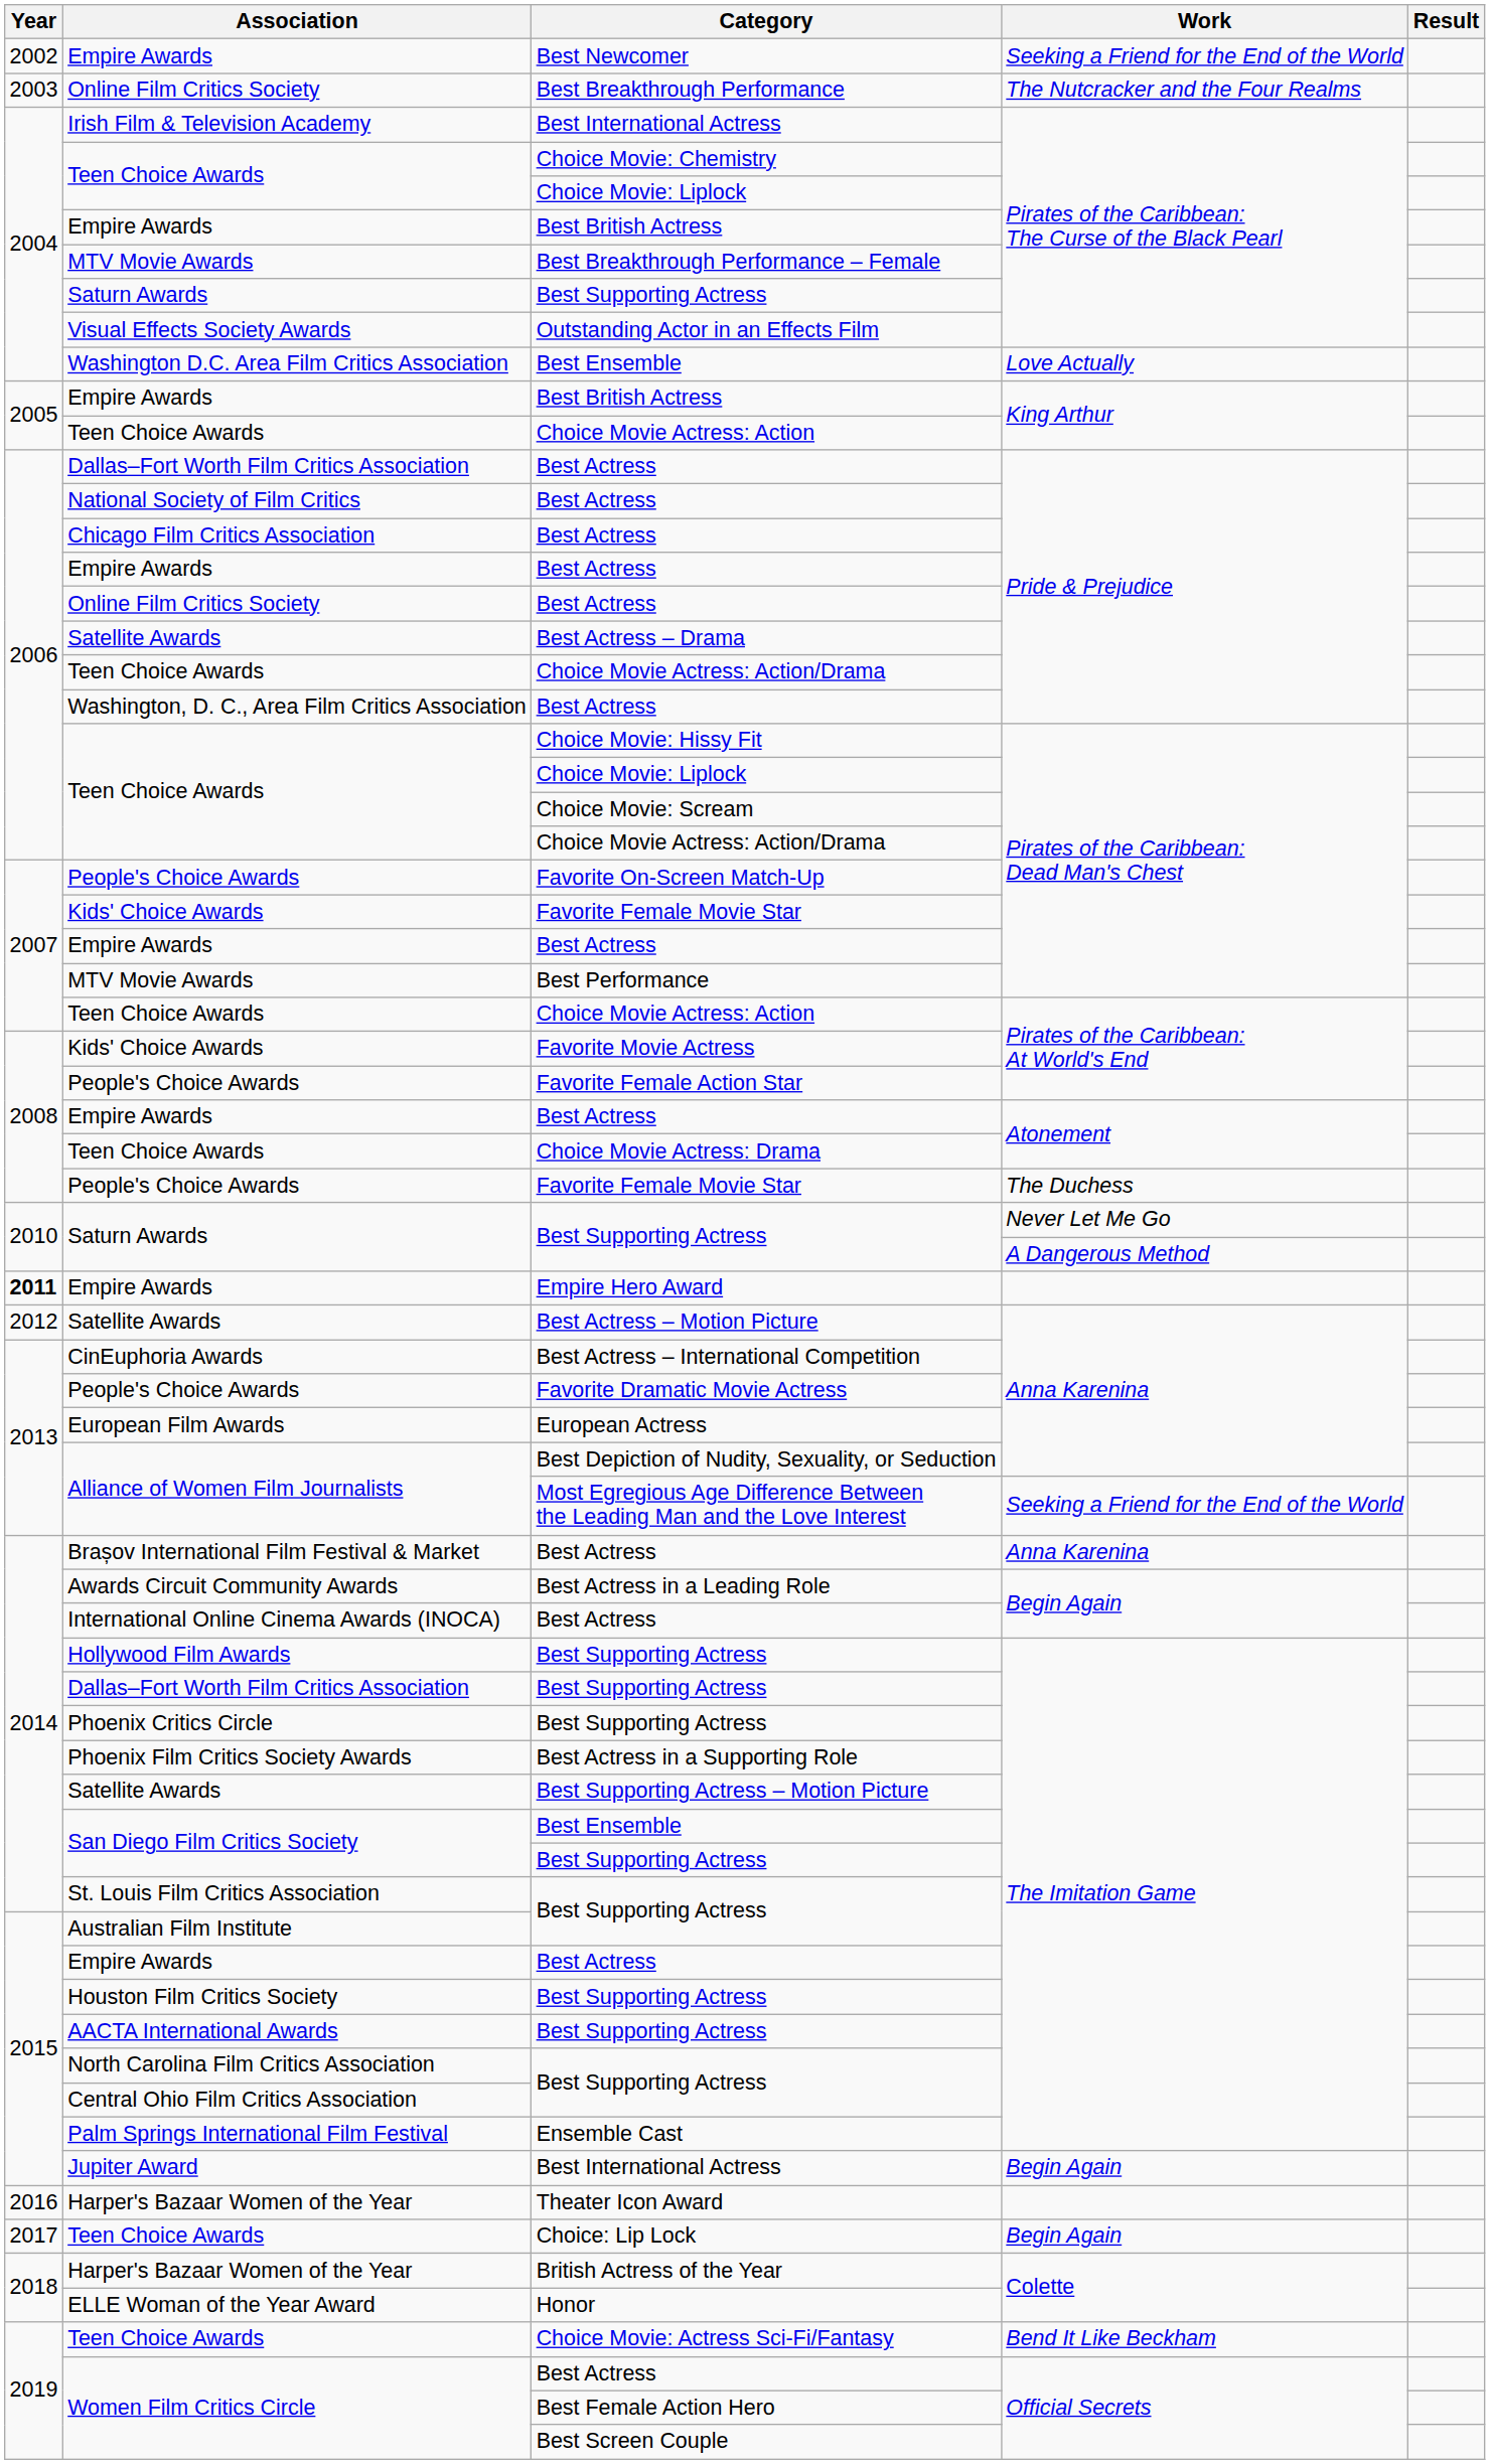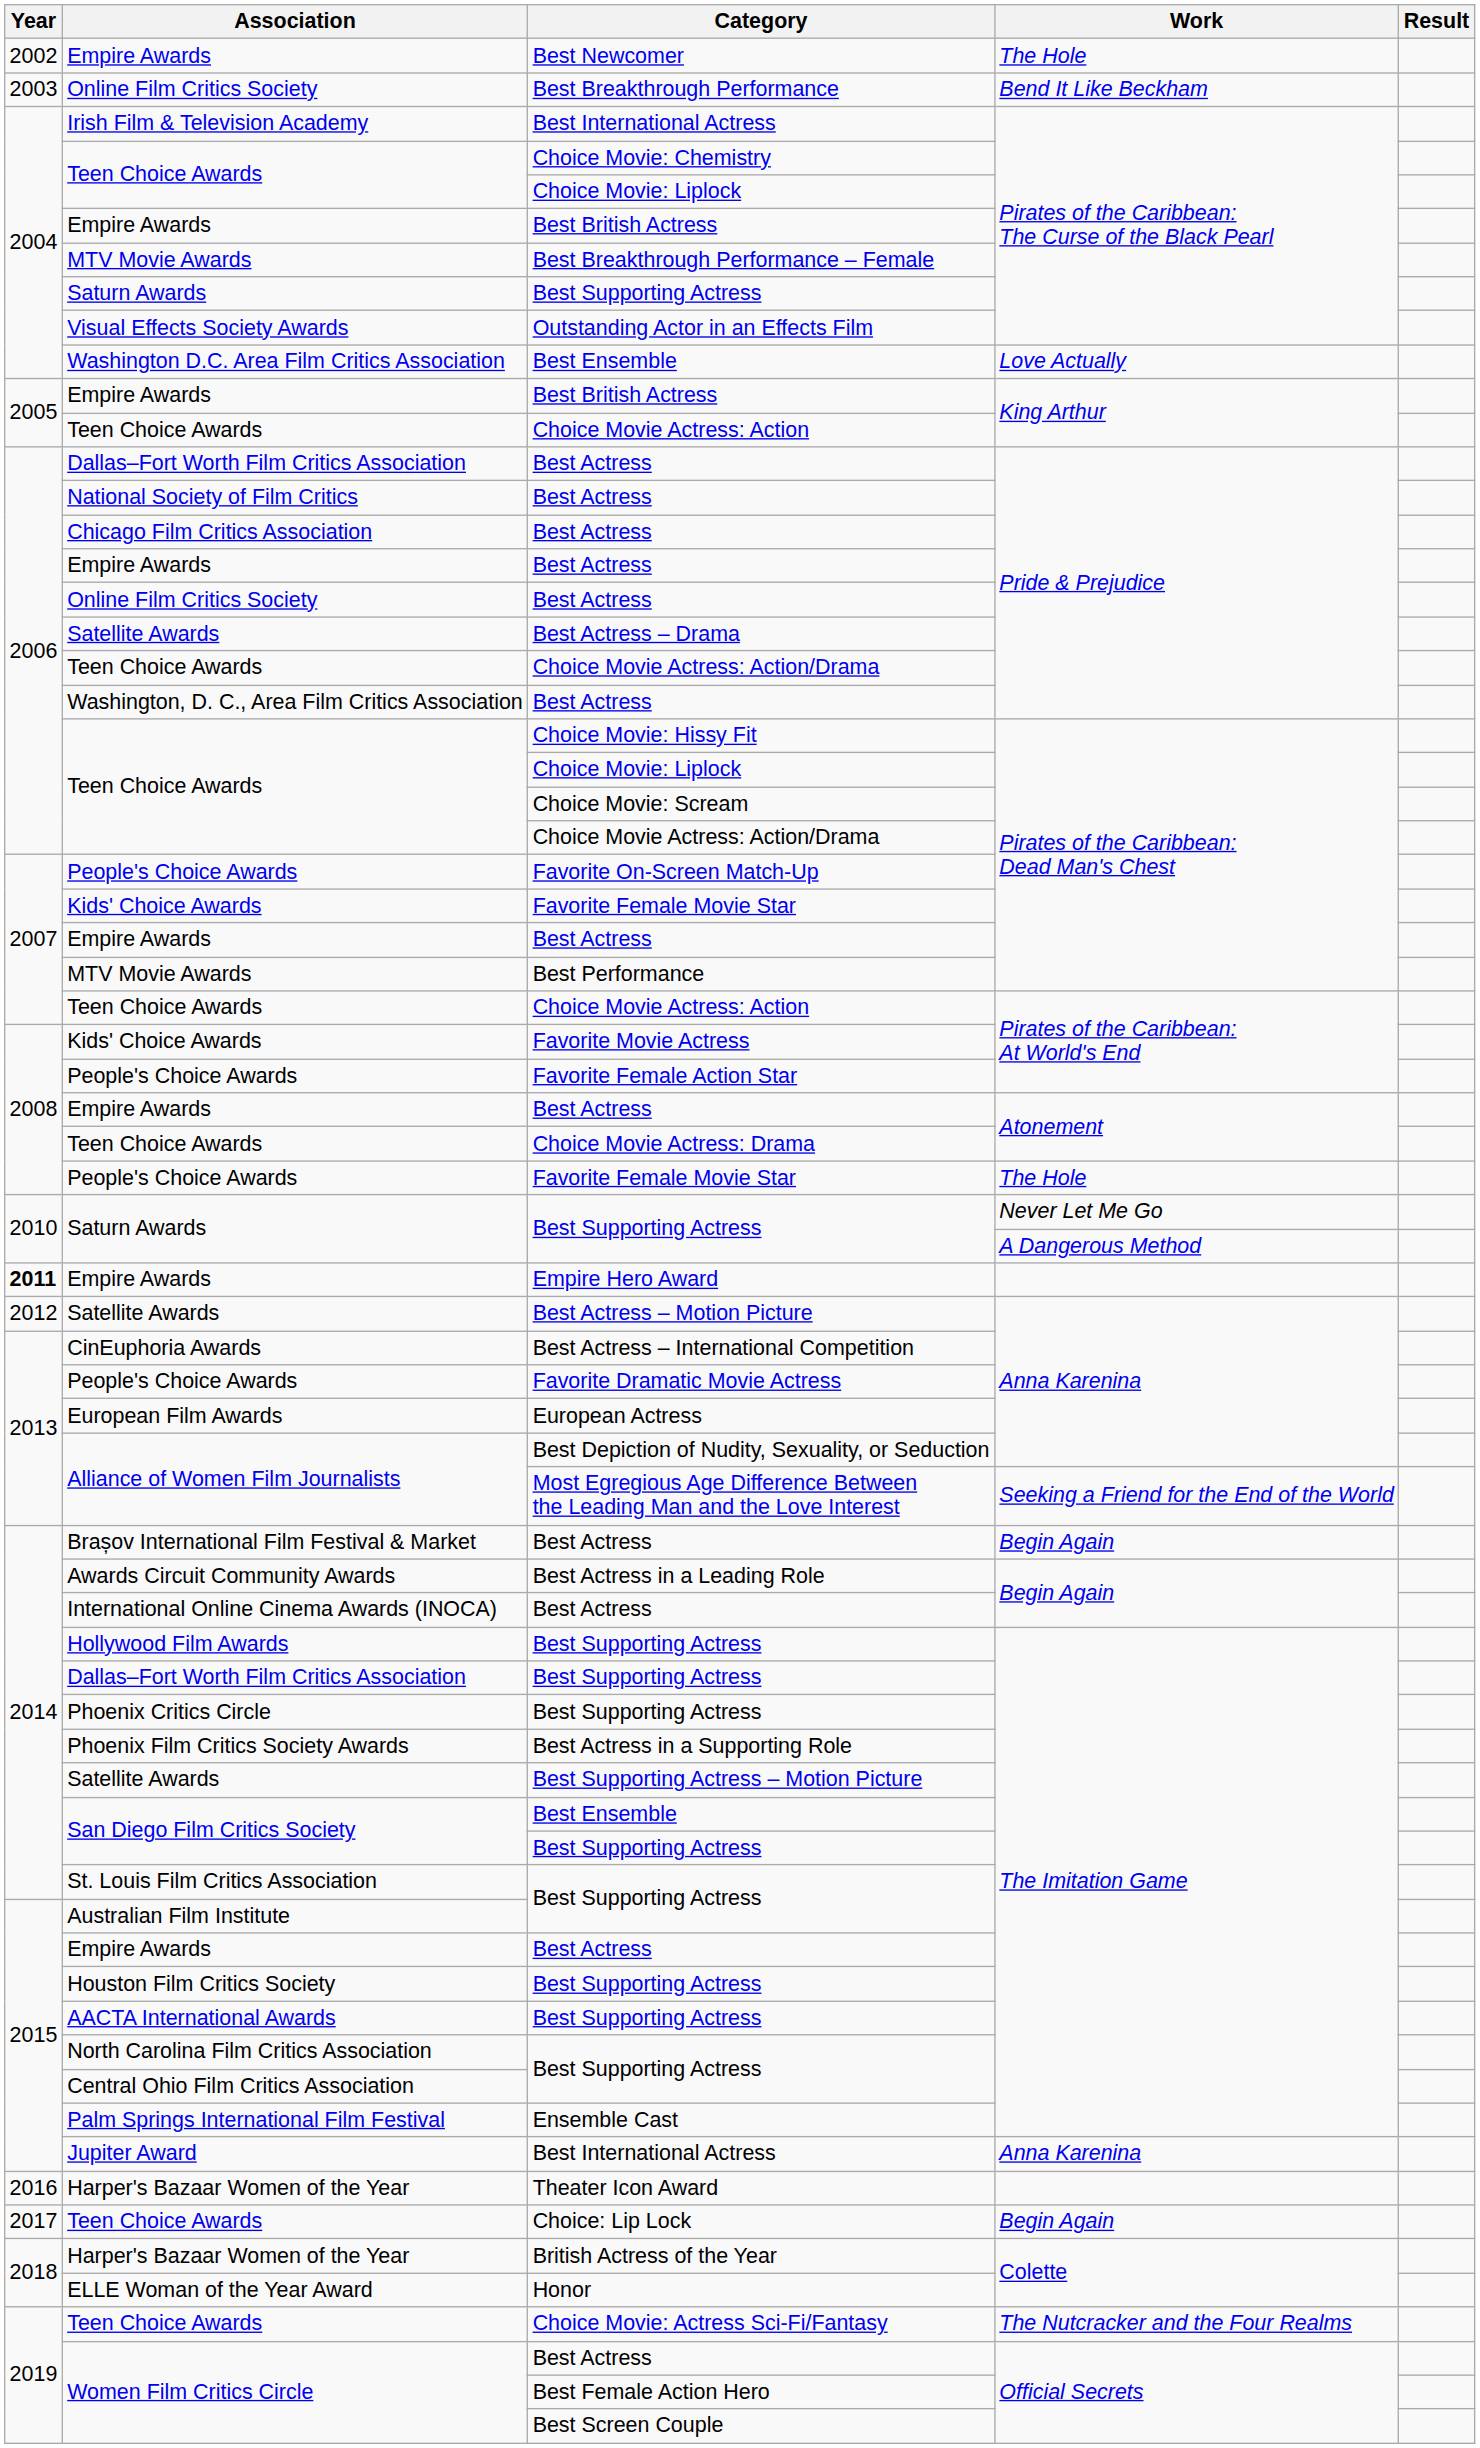Best Newcomer | Work: Seeking a Friend for the End of the World -> The Hole
Best Breakthrough Performance | Work: The Nutcracker and the Four Realms -> Bend It Like Beckham
People's Choice Awards / Favorite Female Movie Star | Work: The Duchess -> The Hole
Brașov International Film Festival & Market / Best Actress | Work: Anna Karenina -> Begin Again
Jupiter Award / Best International Actress | Work: Begin Again -> Anna Karenina
Choice Movie: Actress Sci-Fi/Fantasy | Work: Bend It Like Beckham -> The Nutcracker and the Four Realms
